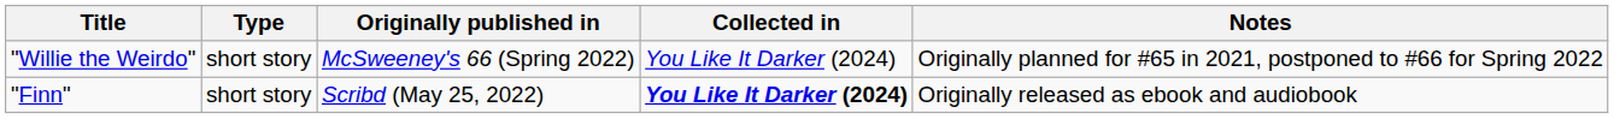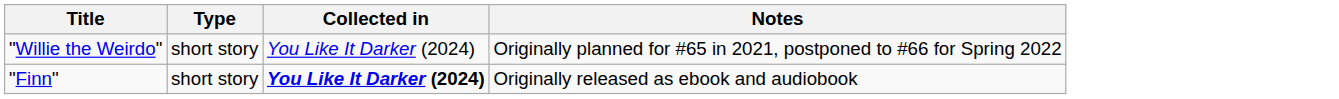- column: Originally published in | McSweeney's 66 (Spring 2022) | Scribd (May 25, 2022)
